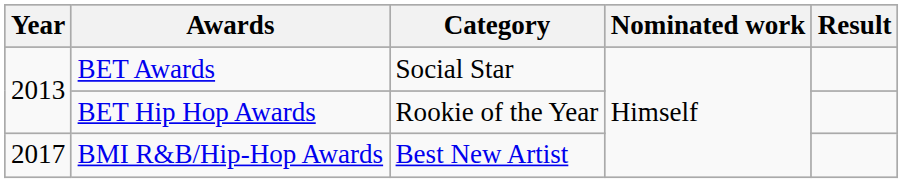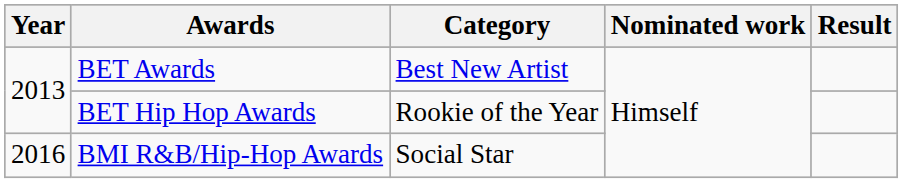BET Awards | Category: Social Star -> Best New Artist
BMI R&B/Hip-Hop Awards | Year: 2017 -> 2016
BMI R&B/Hip-Hop Awards | Category: Best New Artist -> Social Star
